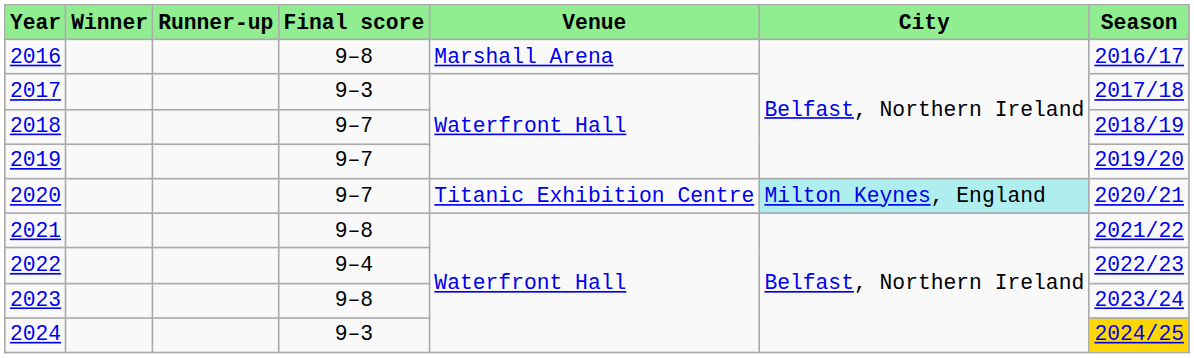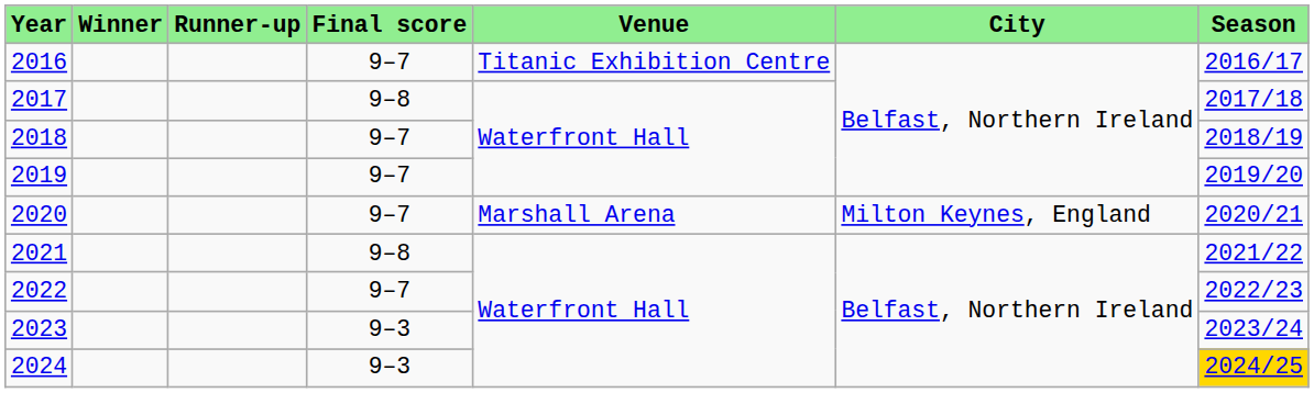2016 | Final score: 9–8 -> 9–7
2016 | Venue: Marshall Arena -> Titanic Exhibition Centre
2017 | Final score: 9–3 -> 9–8
2020 | Venue: Titanic Exhibition Centre -> Marshall Arena
2020 | City: paleturquoise background -> no background
2022 | Final score: 9–4 -> 9–7
2023 | Final score: 9–8 -> 9–3
